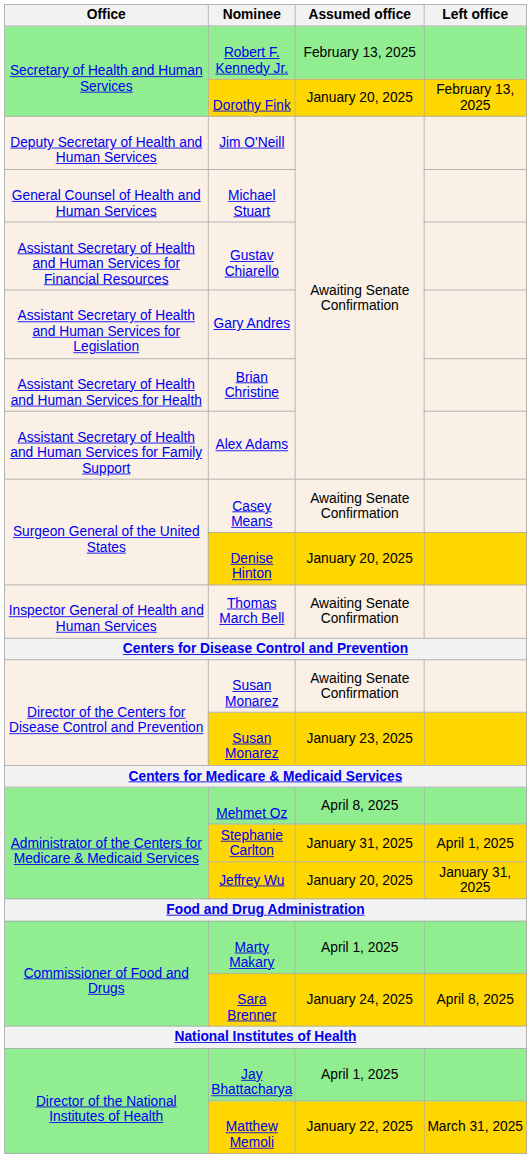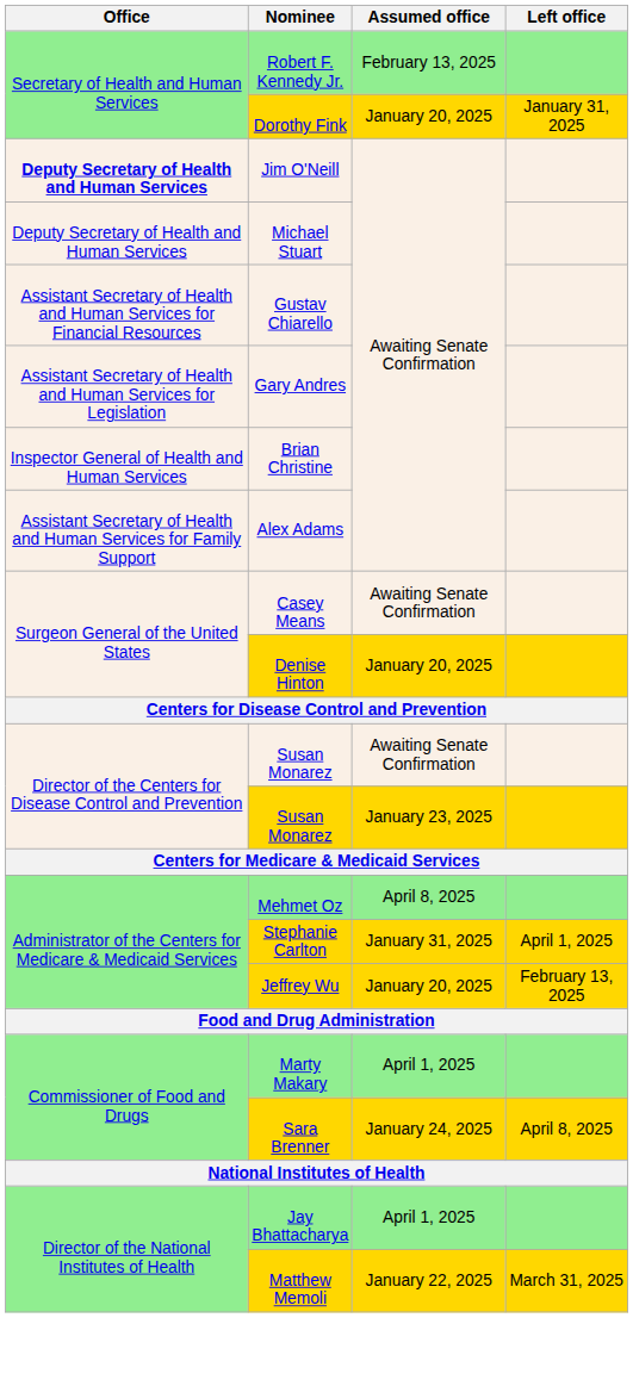Dorothy Fink | Left office: February 13, 2025 -> January 31, 2025
Jim O'Neill | Office: normal -> bold
Michael Stuart | Office: General Counsel of Health and Human Services -> Deputy Secretary of Health and Human Services
Brian Christine | Office: Assistant Secretary of Health and Human Services for Health -> Inspector General of Health and Human Services
- row: Inspector General of Health and Human Services | Thomas March Bell | Awaiting Senate Confirmation
Jeffrey Wu | Left office: January 31, 2025 -> February 13, 2025
